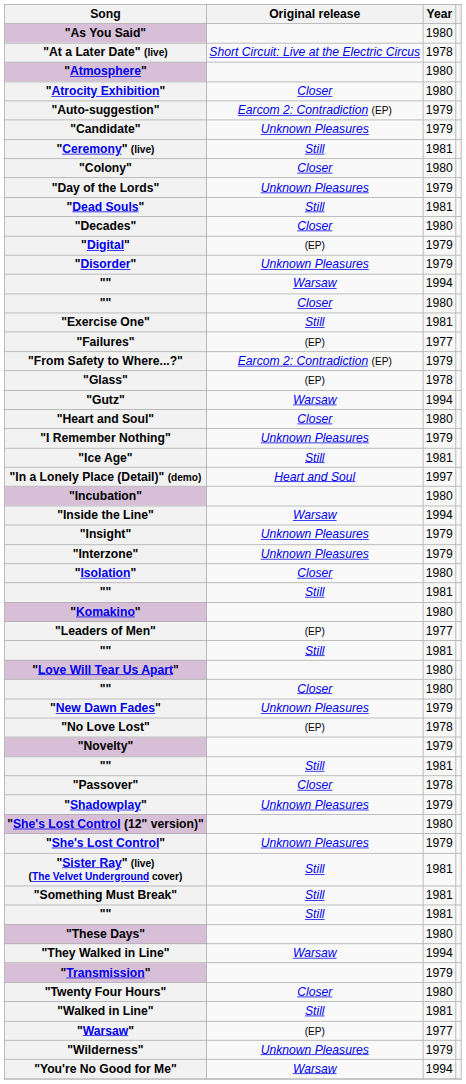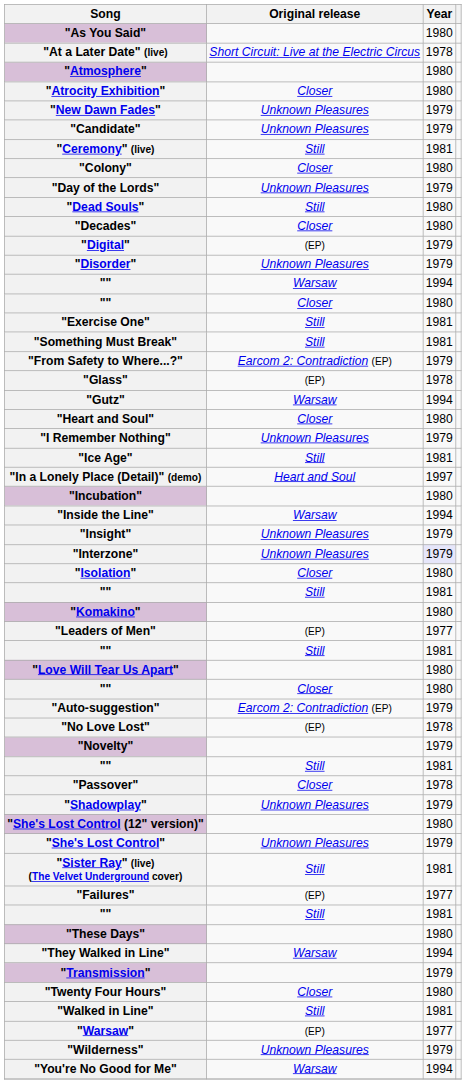rows swapped: "Auto-suggestion" <-> "New Dawn Fades"
"Dead Souls" | Year: 1981 -> 1980
rows swapped: "Failures" <-> "Something Must Break"
"Interzone" | Year: no background -> lavender background
